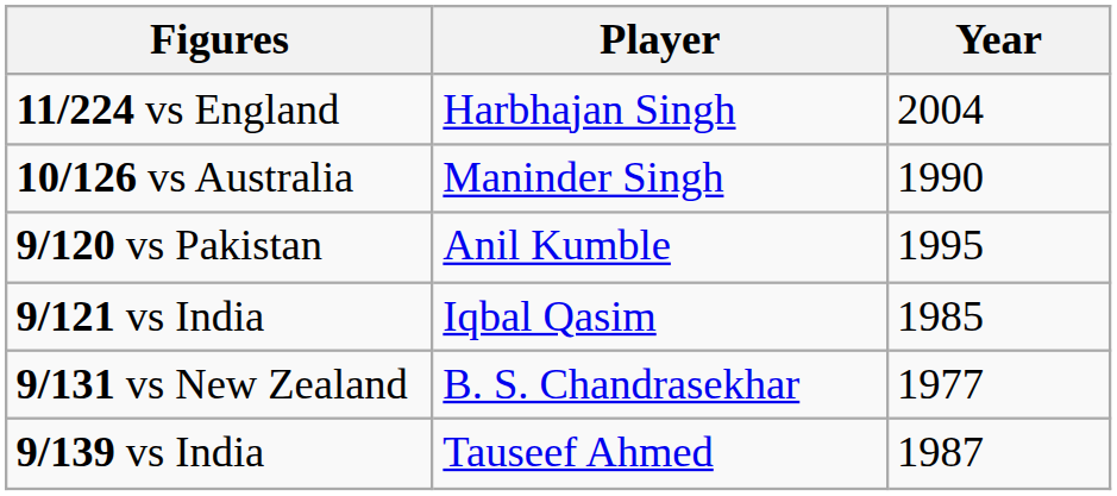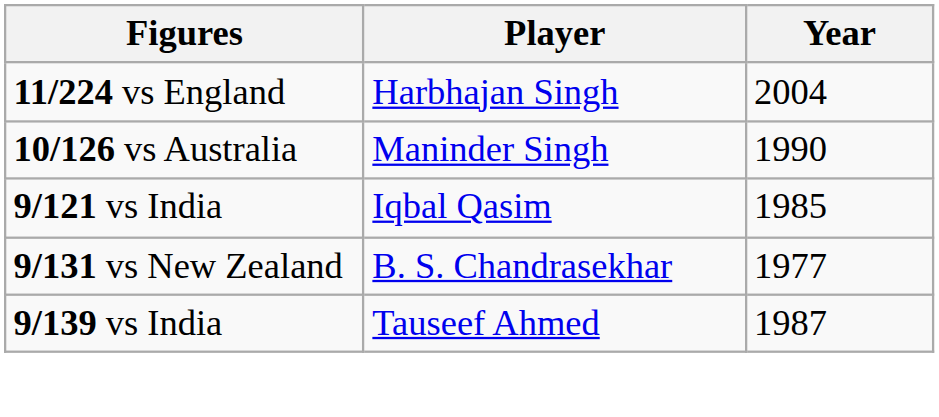- row: 9/120 vs Pakistan | Anil Kumble | 1995
